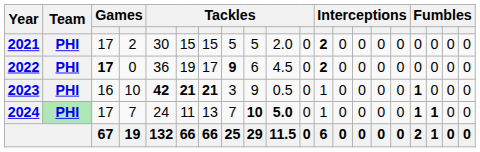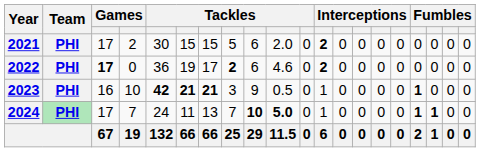2021 | column 9: 5 -> 6
2022 | column 8: 9 -> 2
2022 | column 10: 4.5 -> 4.6
